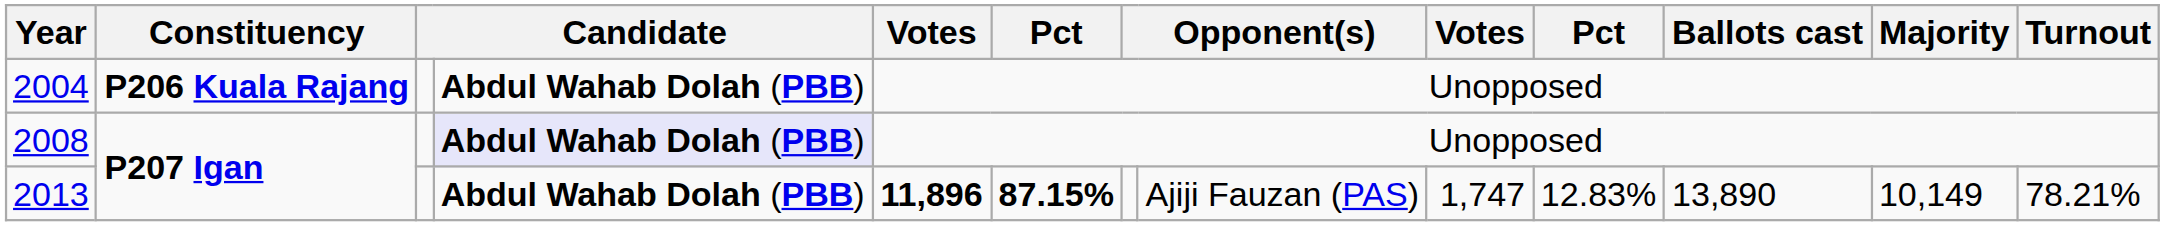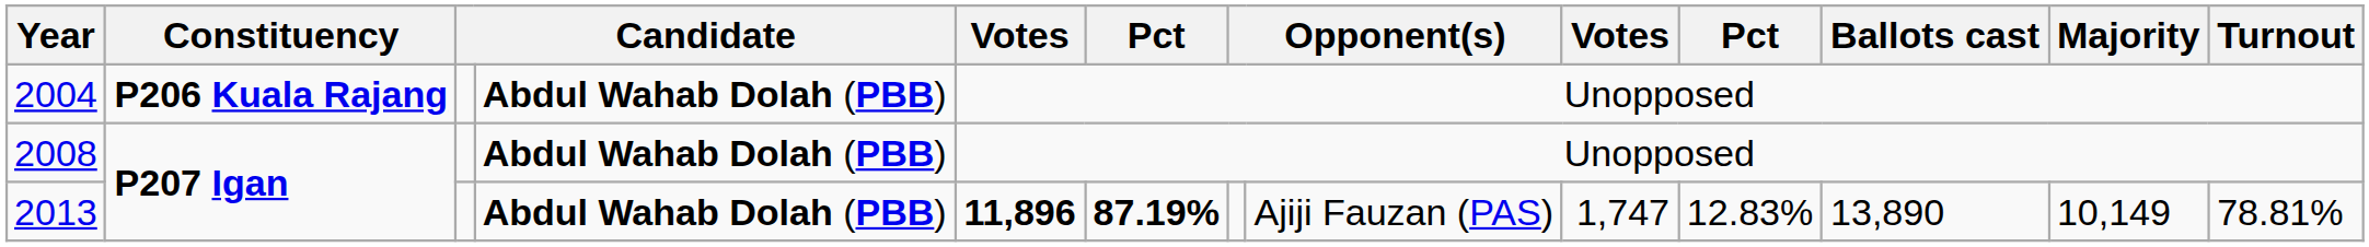2008 | column 4: lavender background -> no background
2013 | column 6: 87.15% -> 87.19%
2013 | Turnout: 78.21% -> 78.81%
